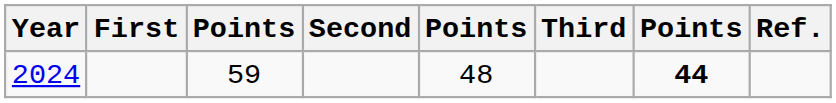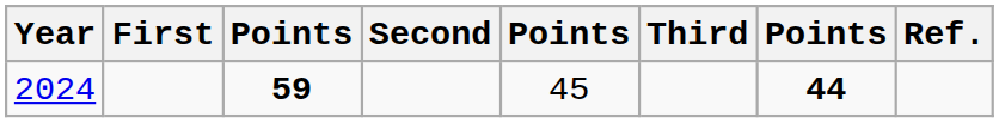2024 | column 3: normal -> bold
2024 | column 5: 48 -> 45
